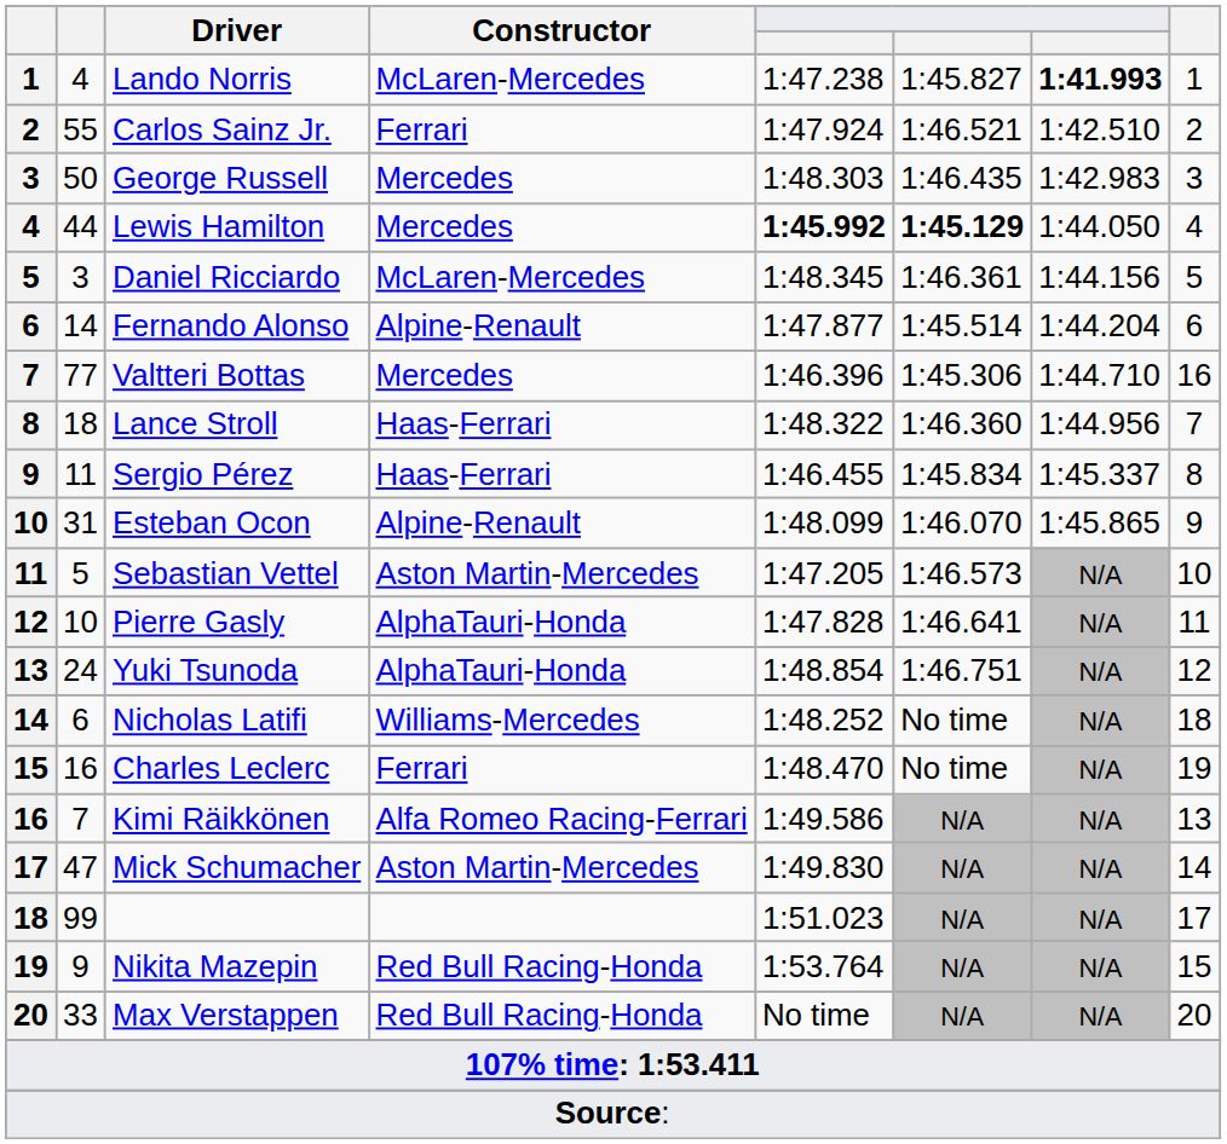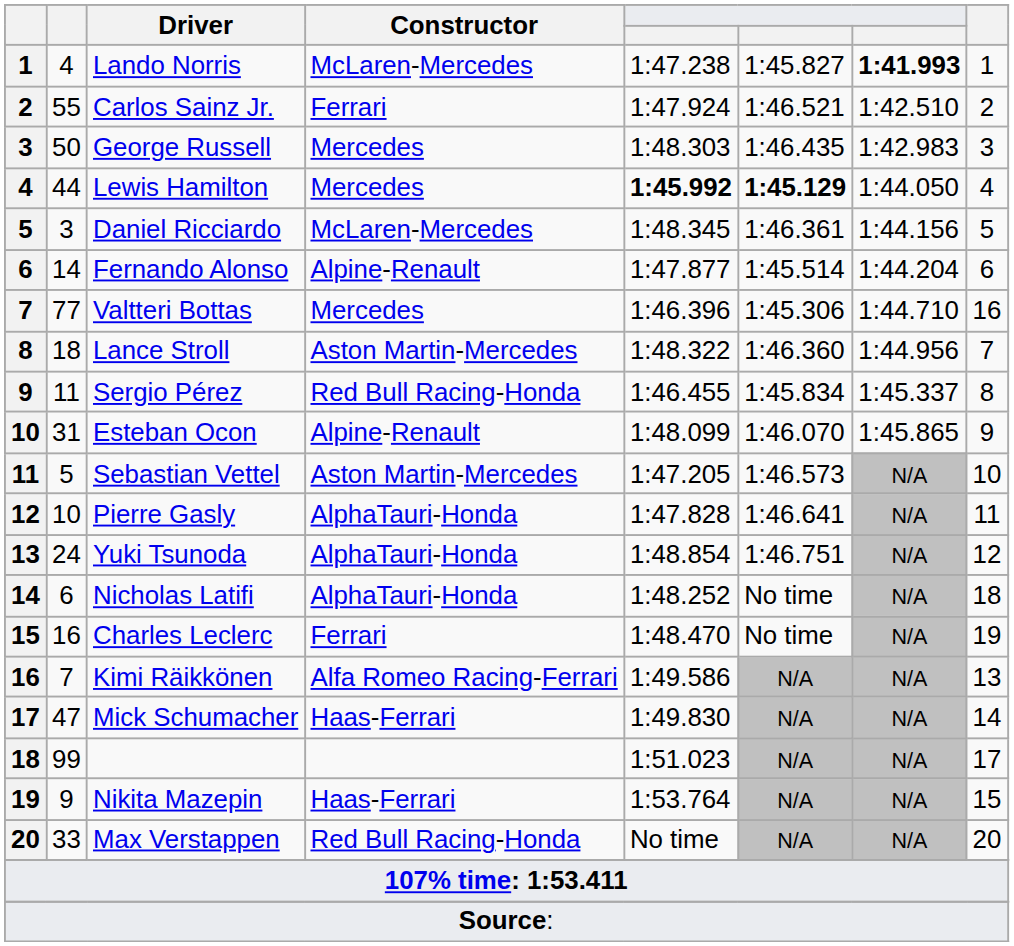Lance Stroll | Constructor: Haas-Ferrari -> Aston Martin-Mercedes
Sergio Pérez | Constructor: Haas-Ferrari -> Red Bull Racing-Honda
Nicholas Latifi | Constructor: Williams-Mercedes -> AlphaTauri-Honda
Mick Schumacher | Constructor: Aston Martin-Mercedes -> Haas-Ferrari
Nikita Mazepin | Constructor: Red Bull Racing-Honda -> Haas-Ferrari
